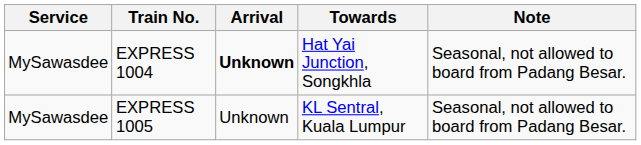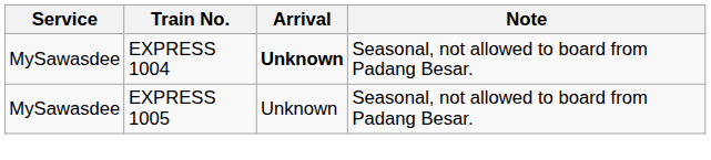- column: Towards | Hat Yai Junction, Songkhla | KL Sentral, Kuala Lumpur
